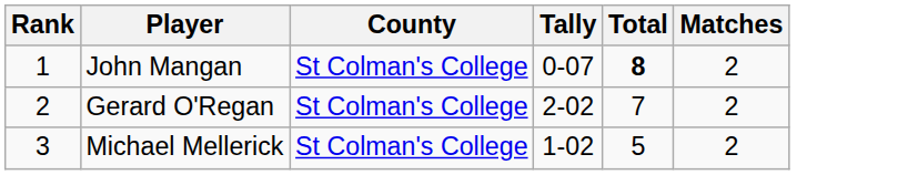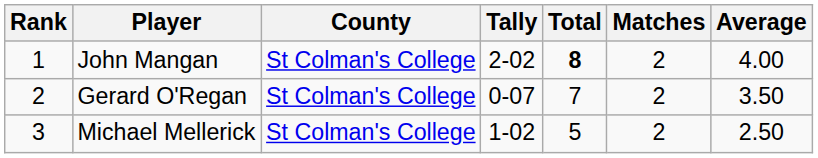+ column: Average | 4.00 | 3.50 | 2.50
John Mangan | Tally: 0-07 -> 2-02
Gerard O'Regan | Tally: 2-02 -> 0-07
